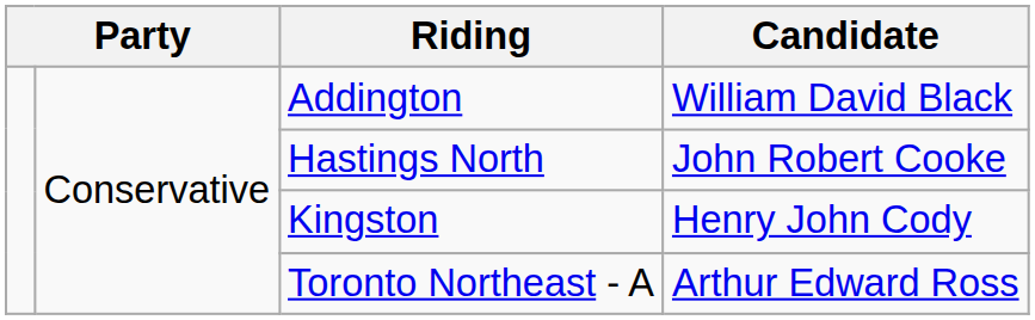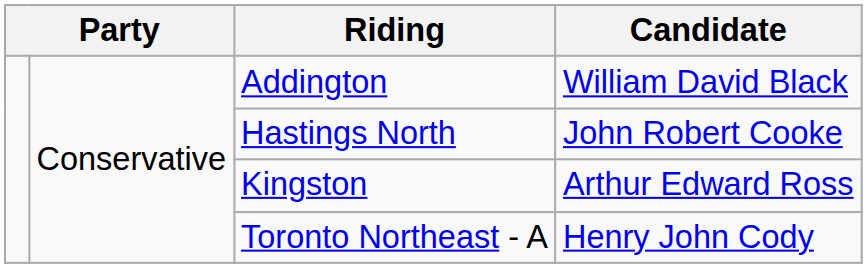Kingston | Candidate: Henry John Cody -> Arthur Edward Ross
Toronto Northeast - A | Candidate: Arthur Edward Ross -> Henry John Cody
